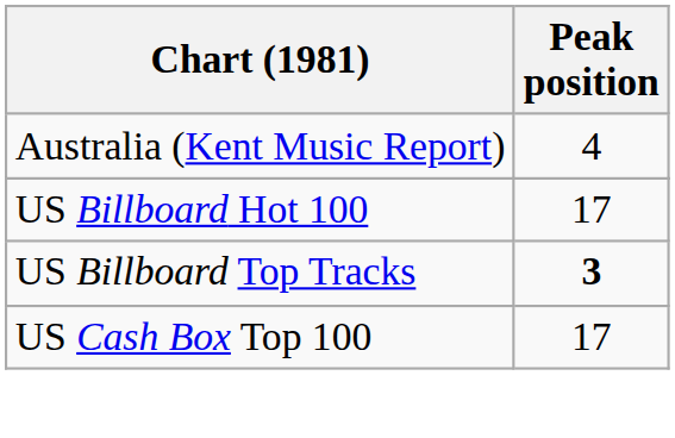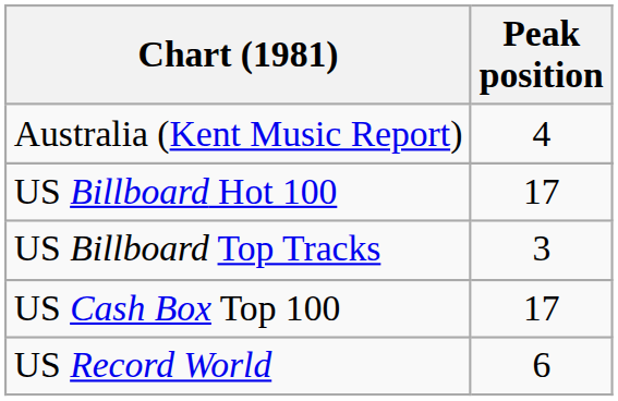US Billboard Top Tracks | Peak position: bold -> normal
+ row: US Record World | 6
